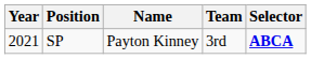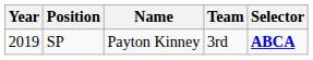SP | Year: 2021 -> 2019
